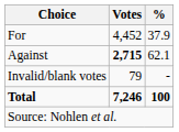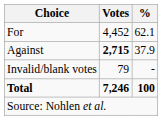For | %: 37.9 -> 62.1
Against | %: 62.1 -> 37.9
